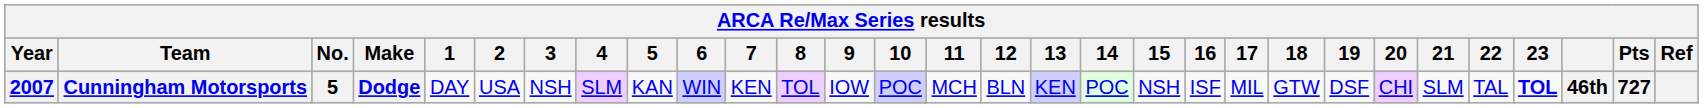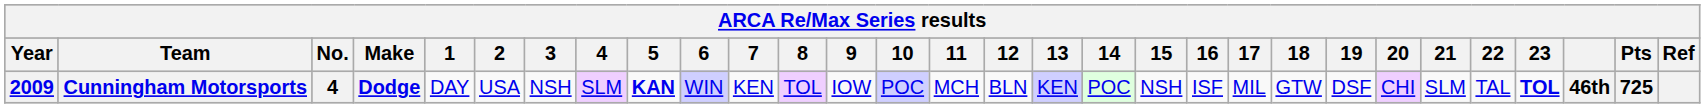Cunningham Motorsports | Year: 2007 -> 2009
Cunningham Motorsports | No.: 5 -> 4
Cunningham Motorsports | 5: normal -> bold
Cunningham Motorsports | Pts: 727 -> 725
